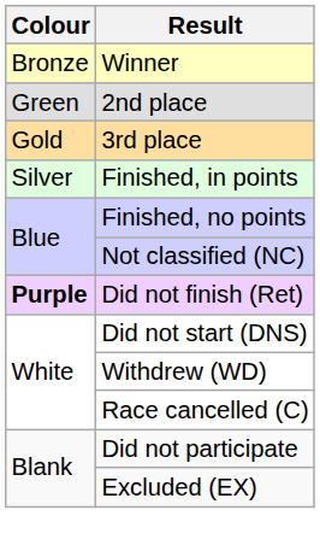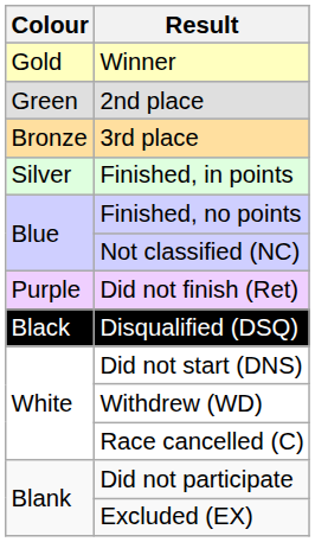Winner | Colour: Bronze -> Gold
3rd place | Colour: Gold -> Bronze
Did not finish (Ret) | Colour: bold -> normal
+ row: Black | Disqualified (DSQ)
